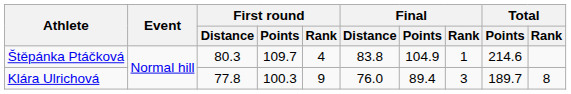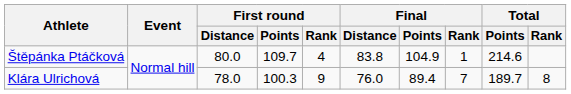Štěpánka Ptáčková | First round / Distance: 80.3 -> 80.0
Klára Ulrichová | First round / Distance: 77.8 -> 78.0
Klára Ulrichová | Final / Rank: 3 -> 7
